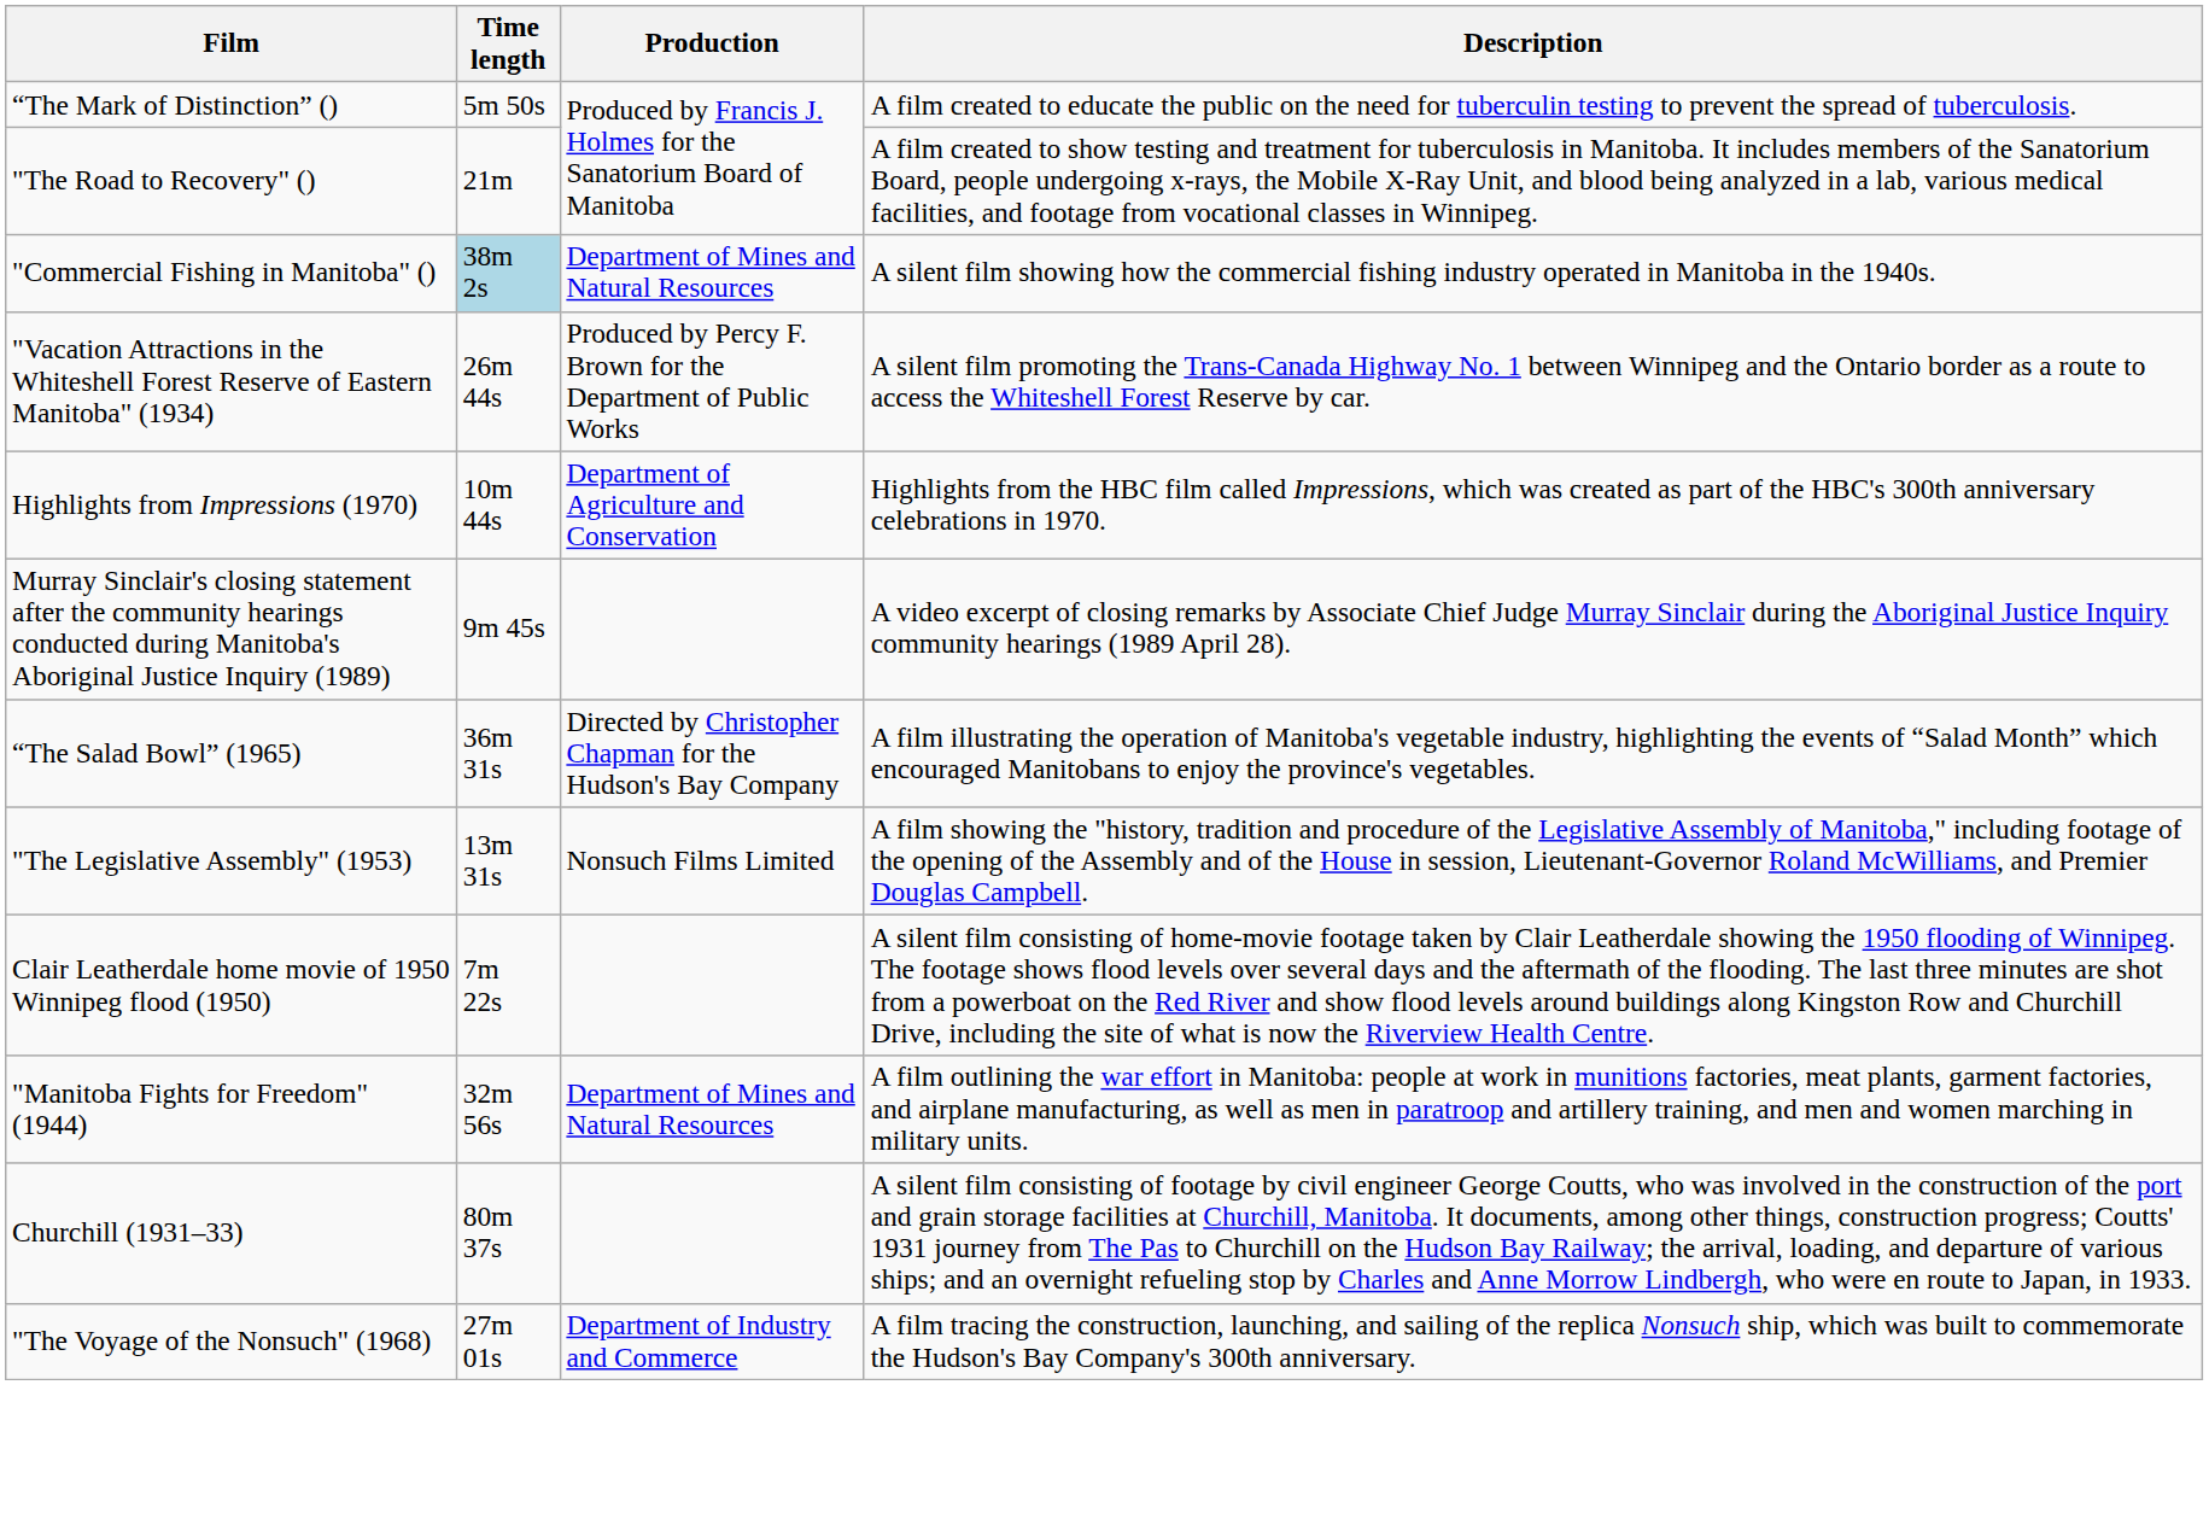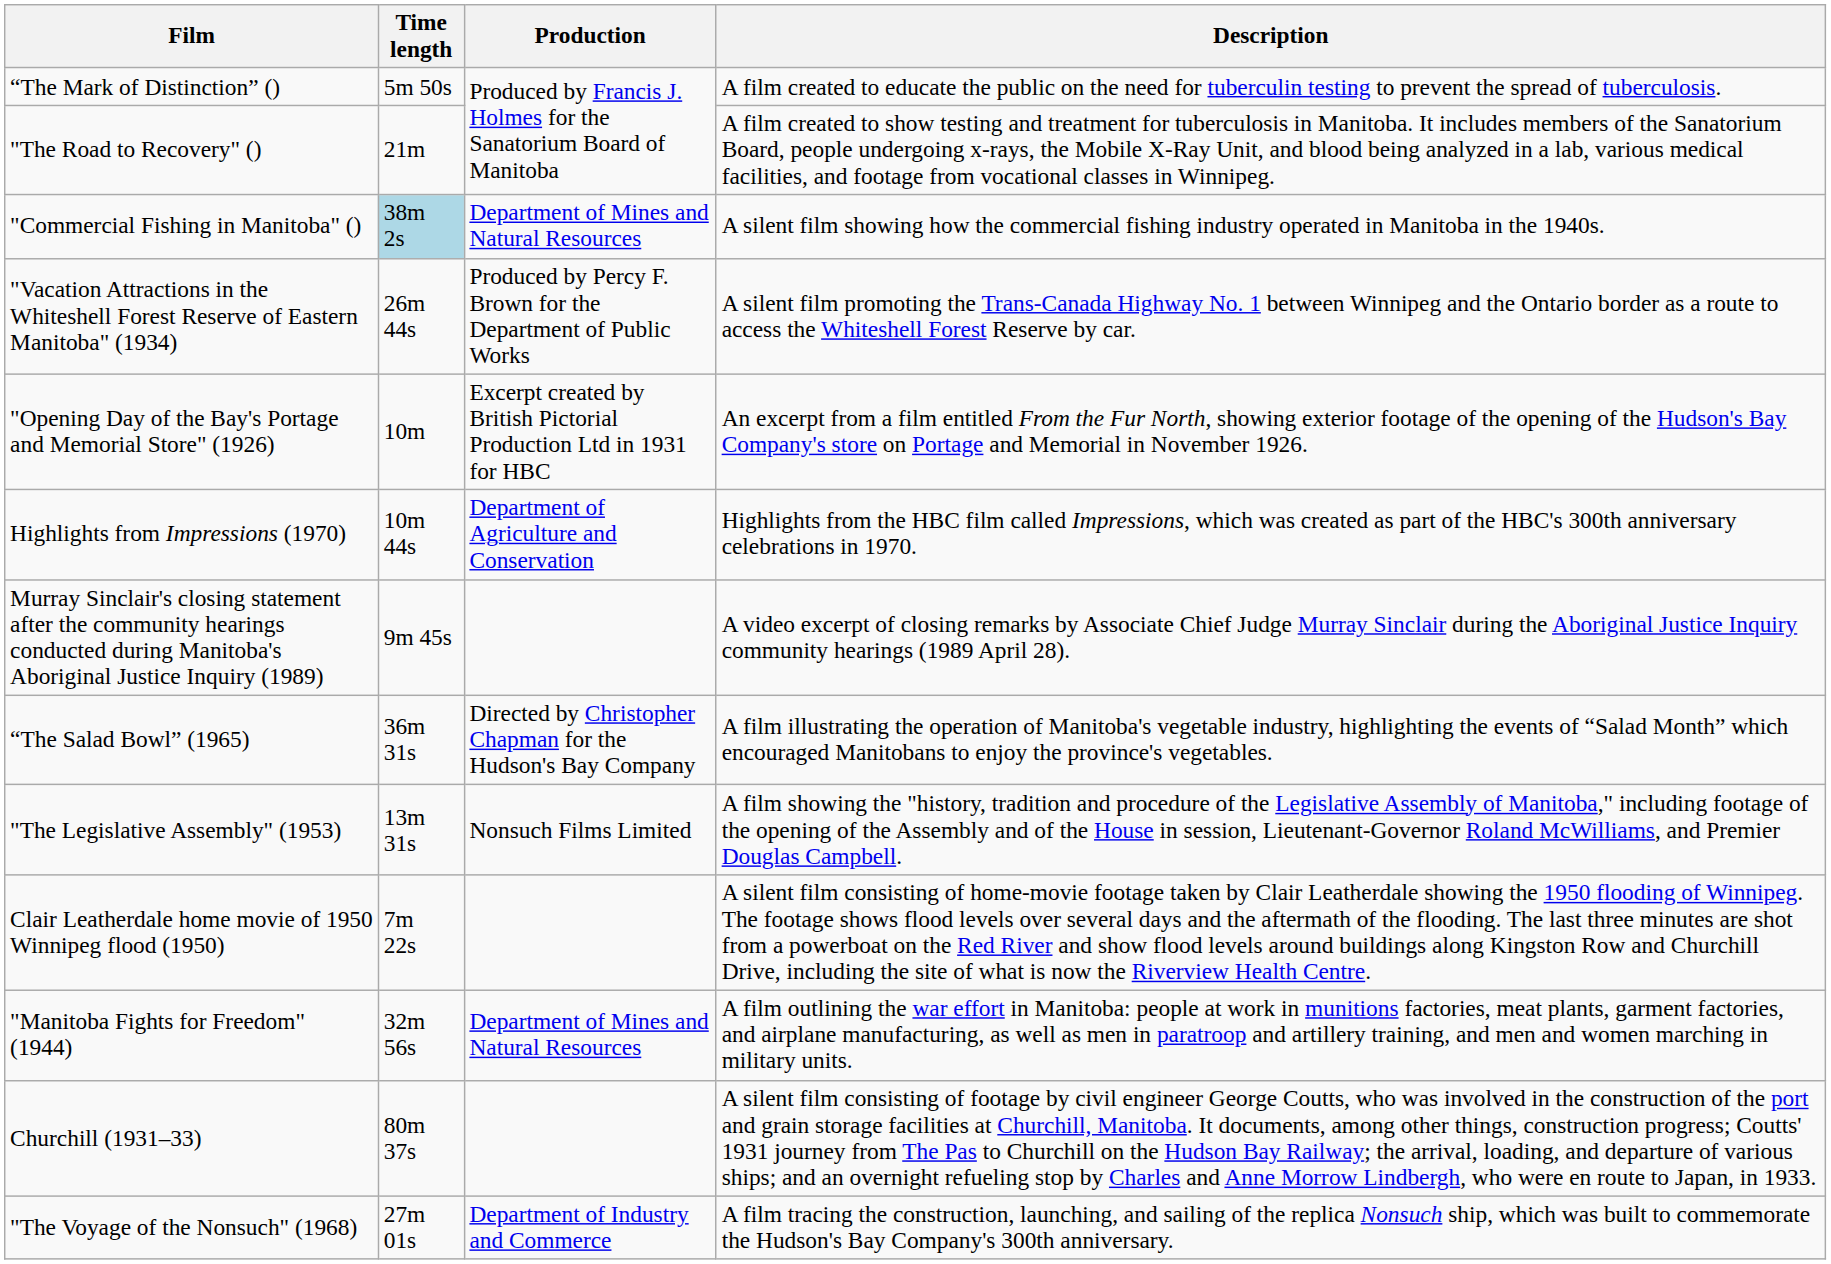+ row: "Opening Day of the Bay's Portage and Memorial Store" (1926) | 10m | Excerpt created by British Pictorial Production Ltd in 1931 for HBC | An excerpt from a film entitled From the Fur North, showing exterior footage of the opening of the Hudson's Bay Company's store on Portage and Memorial in November 1926.
